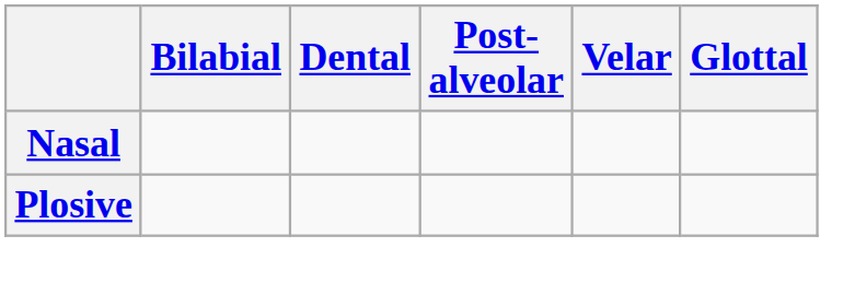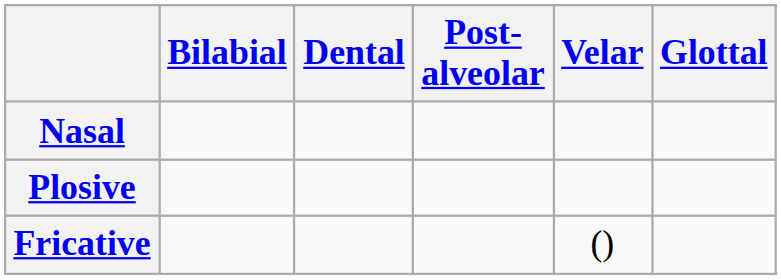+ row: Fricative | ()
